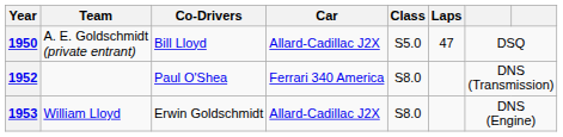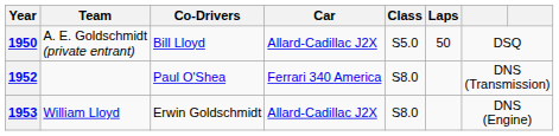1950 | Laps: 47 -> 50
